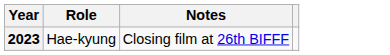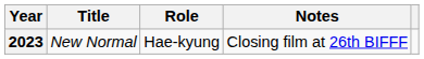+ column: Title | New Normal
